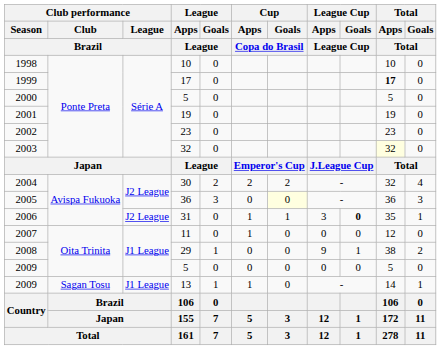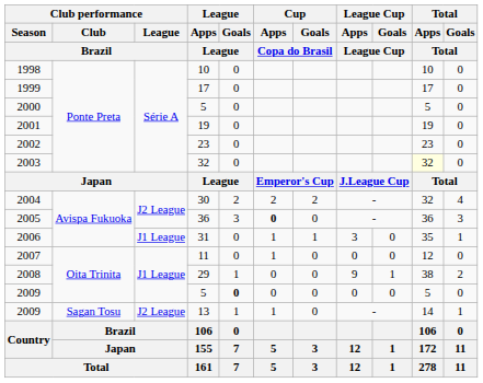1999 | Total / Apps / Total: bold -> normal
2005 | Cup / Apps / Copa do Brasil: normal -> bold
2005 | Cup / Goals / Copa do Brasil: lightyellow background -> no background
2006 | Club performance / League / Brazil: J2 League -> J1 League
2006 | League Cup / Goals / League Cup: bold -> normal
2009 / 5 | League / Goals / League: normal -> bold
2009 / 13 | Club performance / League / Brazil: J1 League -> J2 League
